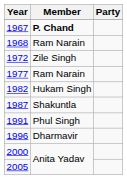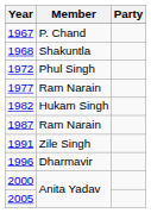1967 | Member: bold -> normal
1968 | Member: Ram Narain -> Shakuntla
1972 | Member: Zile Singh -> Phul Singh
1987 | Member: Shakuntla -> Ram Narain
1991 | Member: Phul Singh -> Zile Singh
